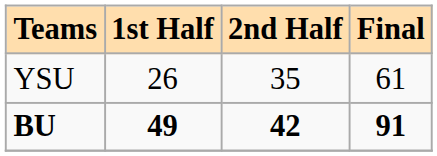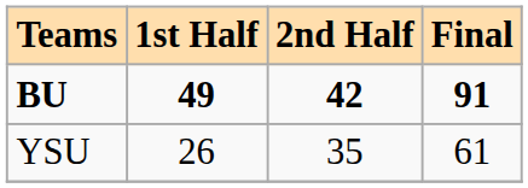rows swapped: YSU <-> BU
